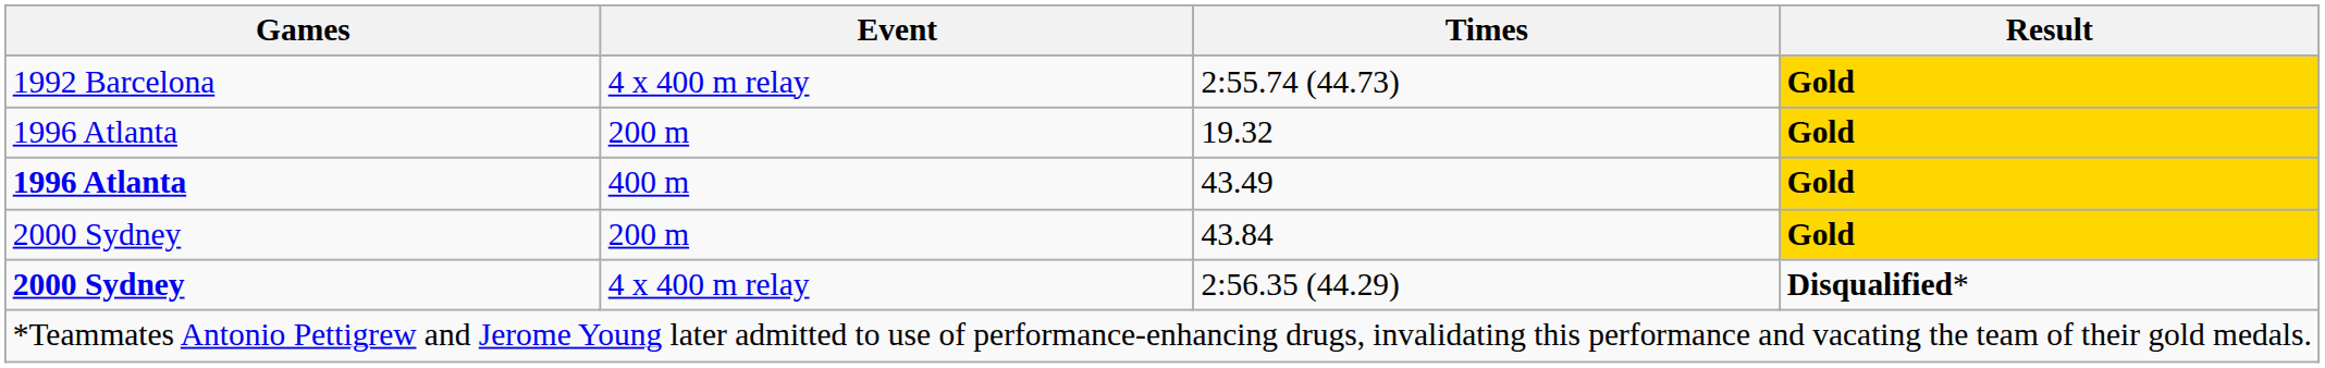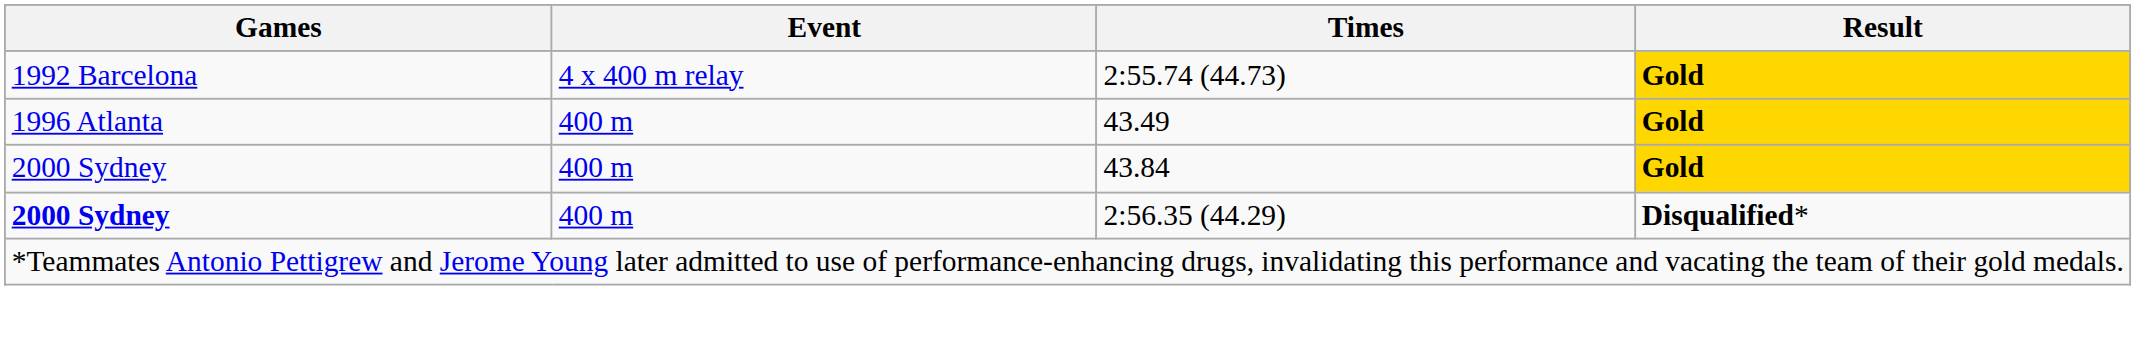- row: 1996 Atlanta | 200 m | 19.32 | Gold
43.49 | Games: bold -> normal
43.84 | Event: 200 m -> 400 m
2:56.35 (44.29) | Event: 4 x 400 m relay -> 400 m
